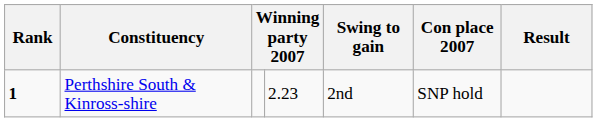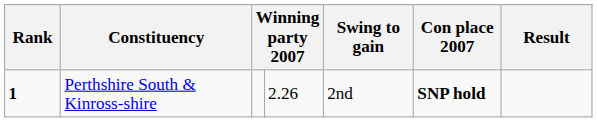Perthshire South & Kinross-shire | column 4: 2.23 -> 2.26
Perthshire South & Kinross-shire | Con place 2007: normal -> bold
